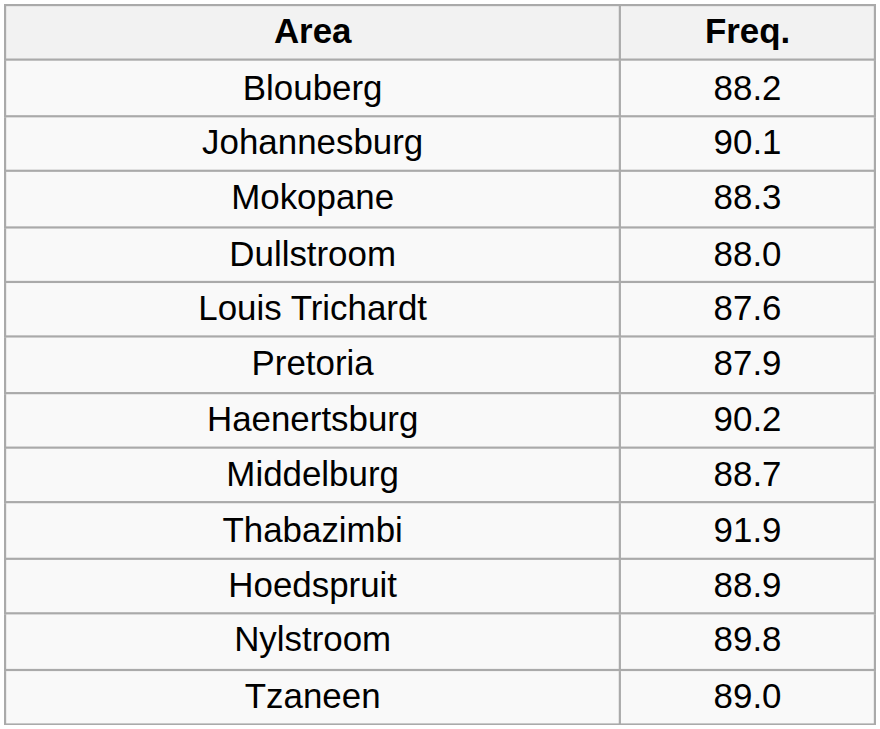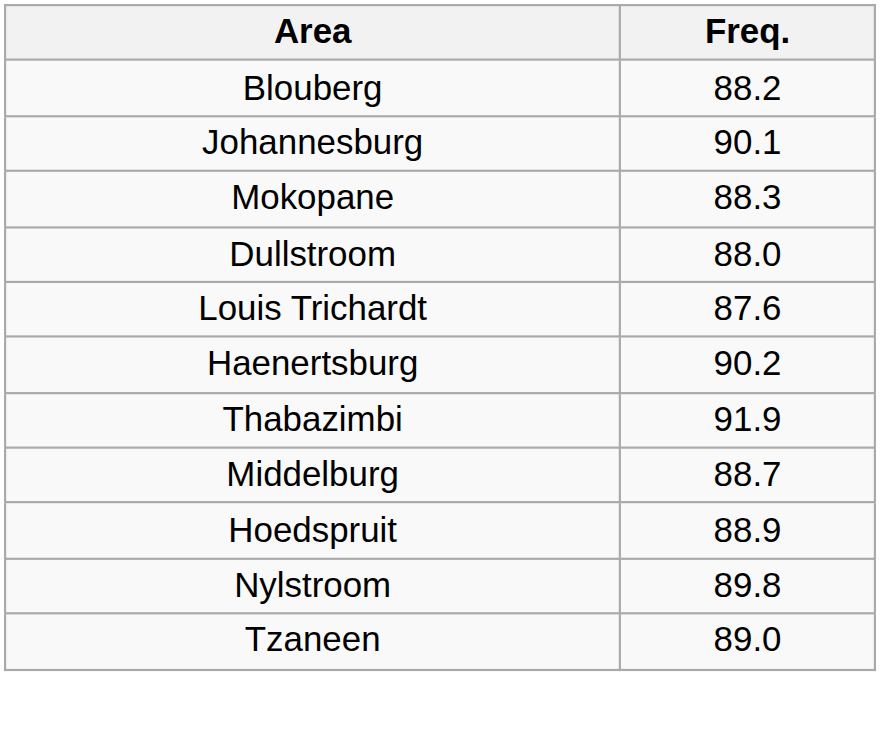- row: Pretoria | 87.9
rows swapped: Middelburg <-> Thabazimbi
